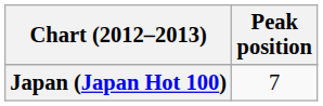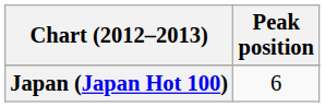Japan (Japan Hot 100) | Peak position: 7 -> 6
